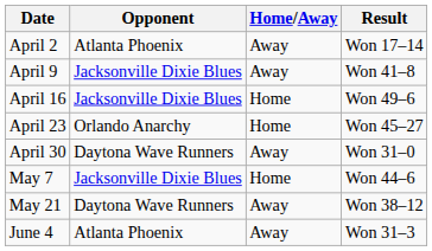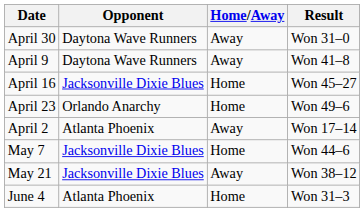rows swapped: April 2 <-> April 30
April 9 | Opponent: Jacksonville Dixie Blues -> Daytona Wave Runners
April 16 | Result: Won 49–6 -> Won 45–27
April 23 | Result: Won 45–27 -> Won 49–6
May 21 | Opponent: Daytona Wave Runners -> Jacksonville Dixie Blues
June 4 | Home/Away: Away -> Home
